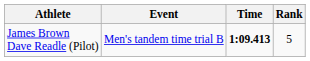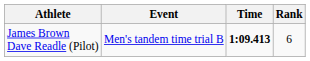James Brown Dave Readle (Pilot) | Rank: 5 -> 6
